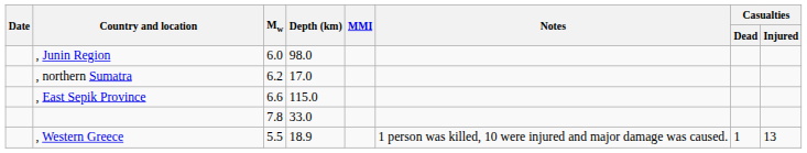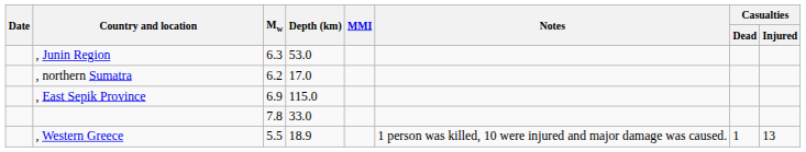, Junin Region | Mw: 6.0 -> 6.3
, Junin Region | Depth (km): 98.0 -> 53.0
, East Sepik Province | Mw: 6.6 -> 6.9
